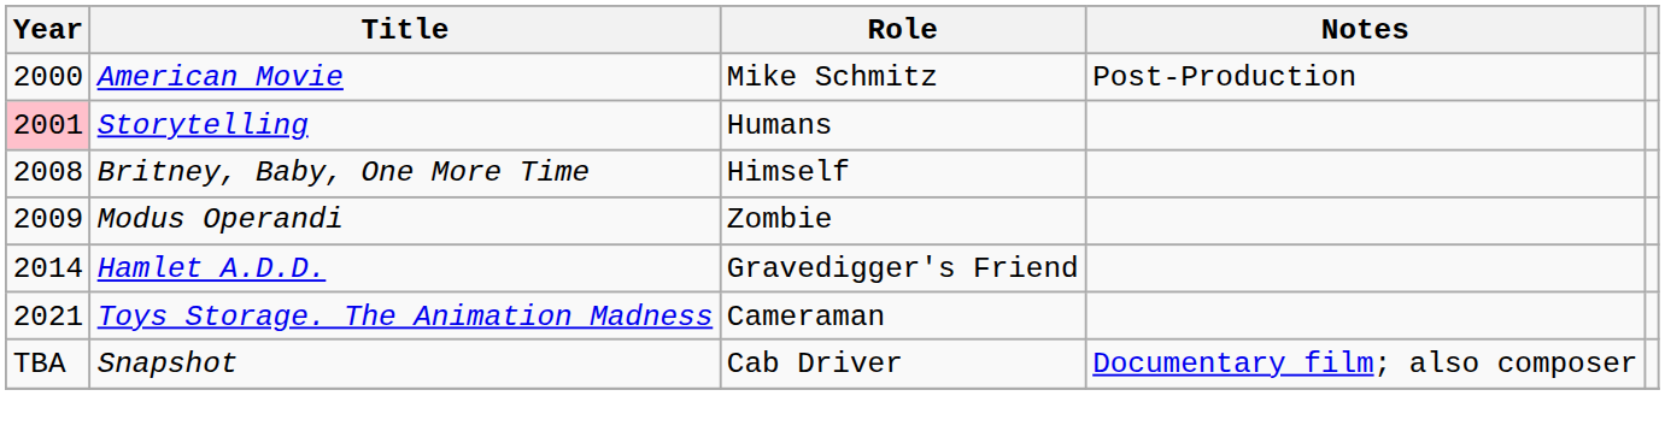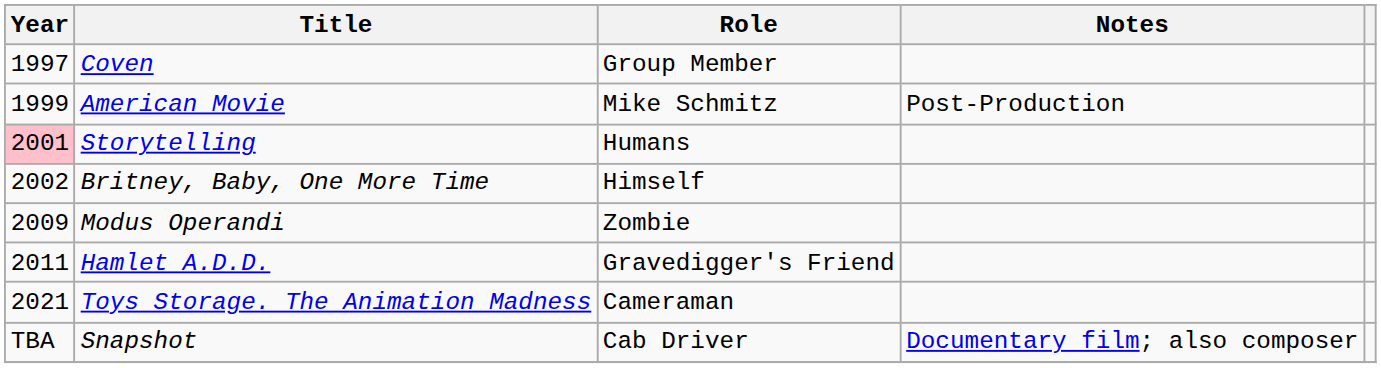+ row: 1997 | Coven | Group Member
American Movie | Year: 2000 -> 1999
Britney, Baby, One More Time | Year: 2008 -> 2002
Hamlet A.D.D. | Year: 2014 -> 2011
